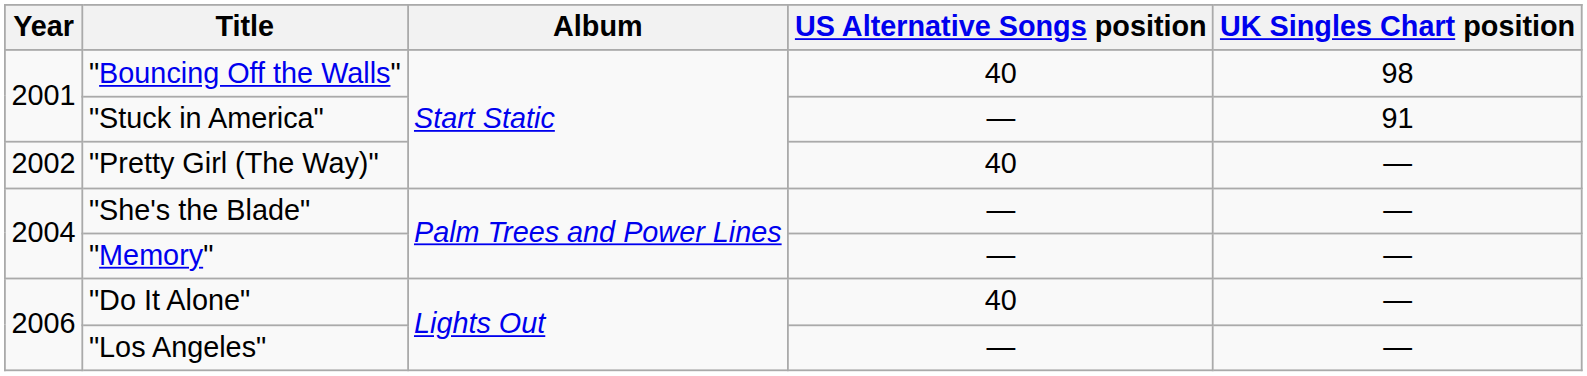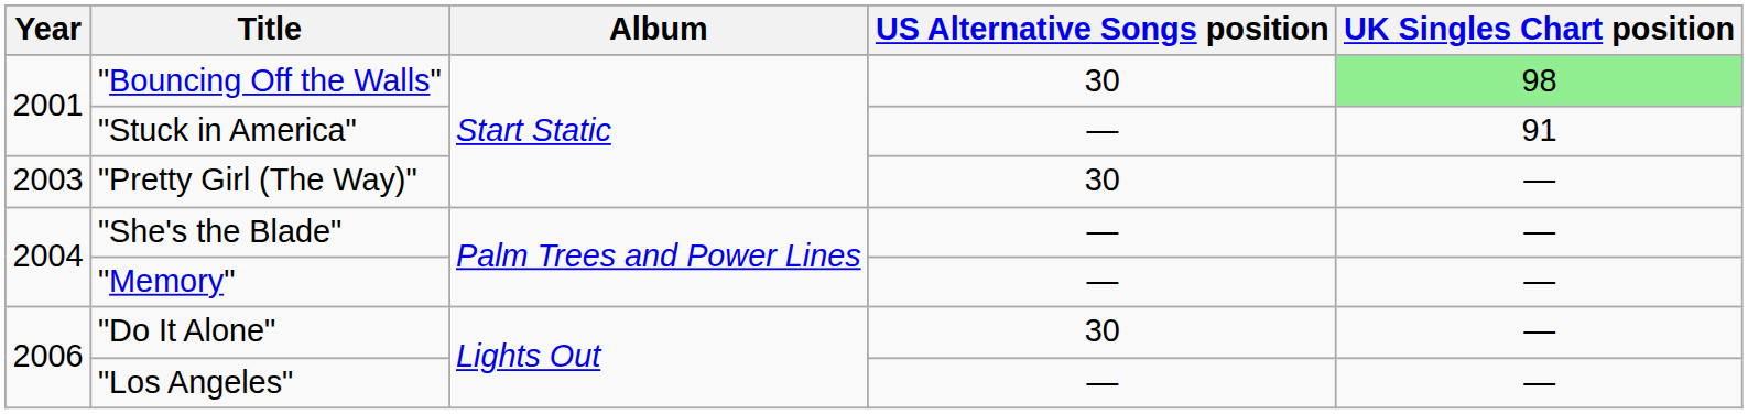"Bouncing Off the Walls" | US Alternative Songs position: 40 -> 30
"Bouncing Off the Walls" | UK Singles Chart position: no background -> lightgreen background
"Pretty Girl (The Way)" | Year: 2002 -> 2003
"Pretty Girl (The Way)" | US Alternative Songs position: 40 -> 30
"Do It Alone" | US Alternative Songs position: 40 -> 30
